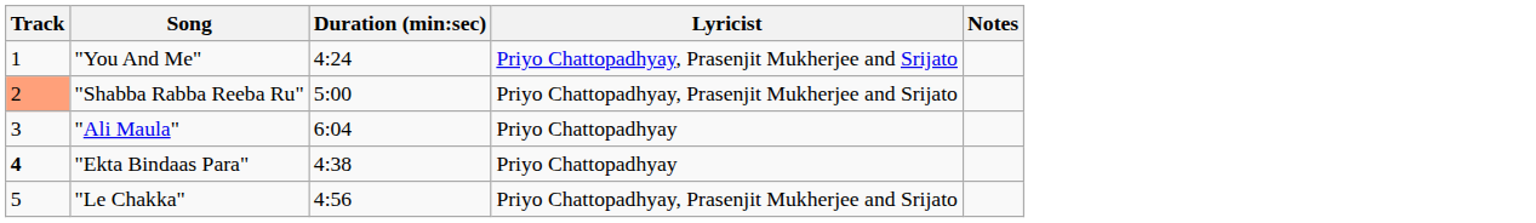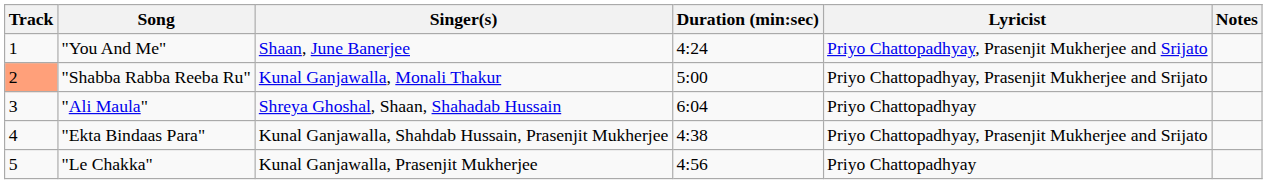+ column: Singer(s) | Shaan, June Banerjee | Kunal Ganjawalla, Monali Thakur | Shreya Ghoshal, Shaan, Shahadab Hussain | Kunal Ganjawalla, Shahdab Hussain, Prasenjit Mukherjee | Kunal Ganjawalla, Prasenjit Mukherjee
"Ekta Bindaas Para" | Track: bold -> normal
"Ekta Bindaas Para" | Lyricist: Priyo Chattopadhyay -> Priyo Chattopadhyay, Prasenjit Mukherjee and Srijato
"Le Chakka" | Lyricist: Priyo Chattopadhyay, Prasenjit Mukherjee and Srijato -> Priyo Chattopadhyay
